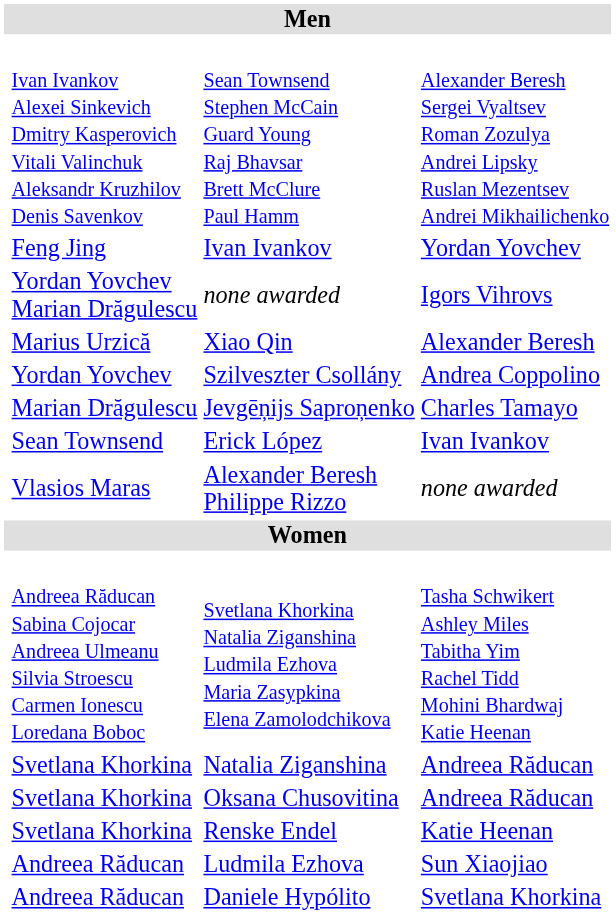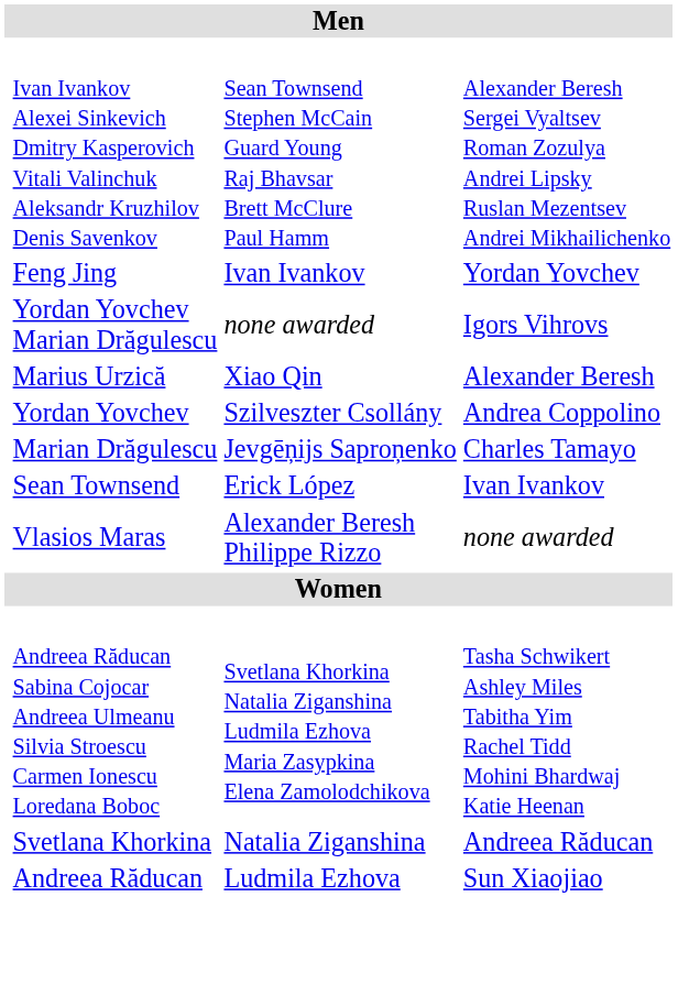- row: Svetlana Khorkina | Oksana Chusovitina | Andreea Răducan
- row: Svetlana Khorkina | Renske Endel | Katie Heenan
- row: Andreea Răducan | Daniele Hypólito | Svetlana Khorkina
